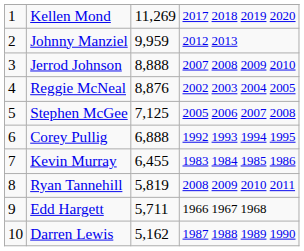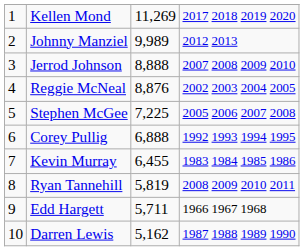Johnny Manziel | column 3: 9,959 -> 9,989
Stephen McGee | column 3: 7,125 -> 7,225
